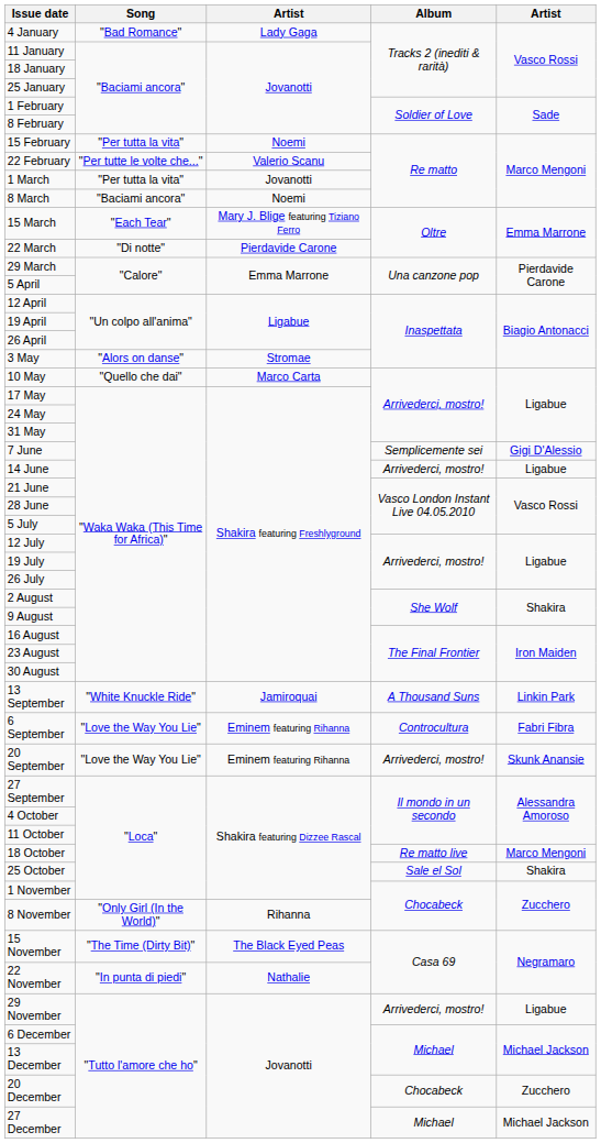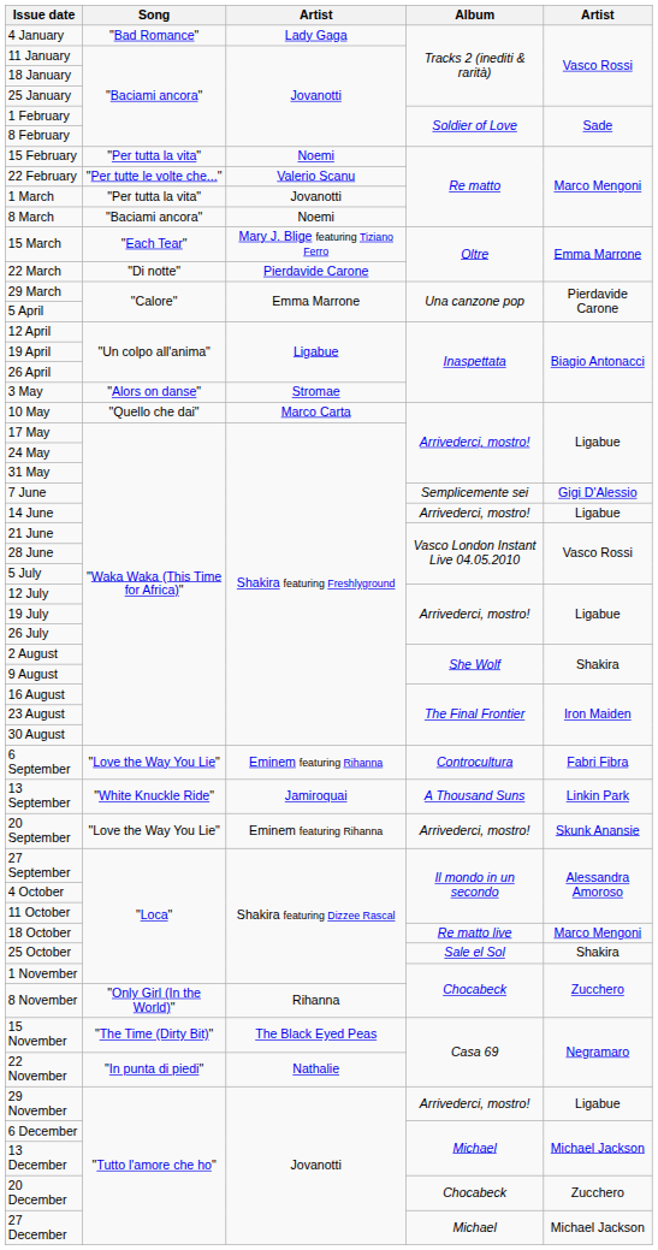rows swapped: 6 September <-> 13 September
